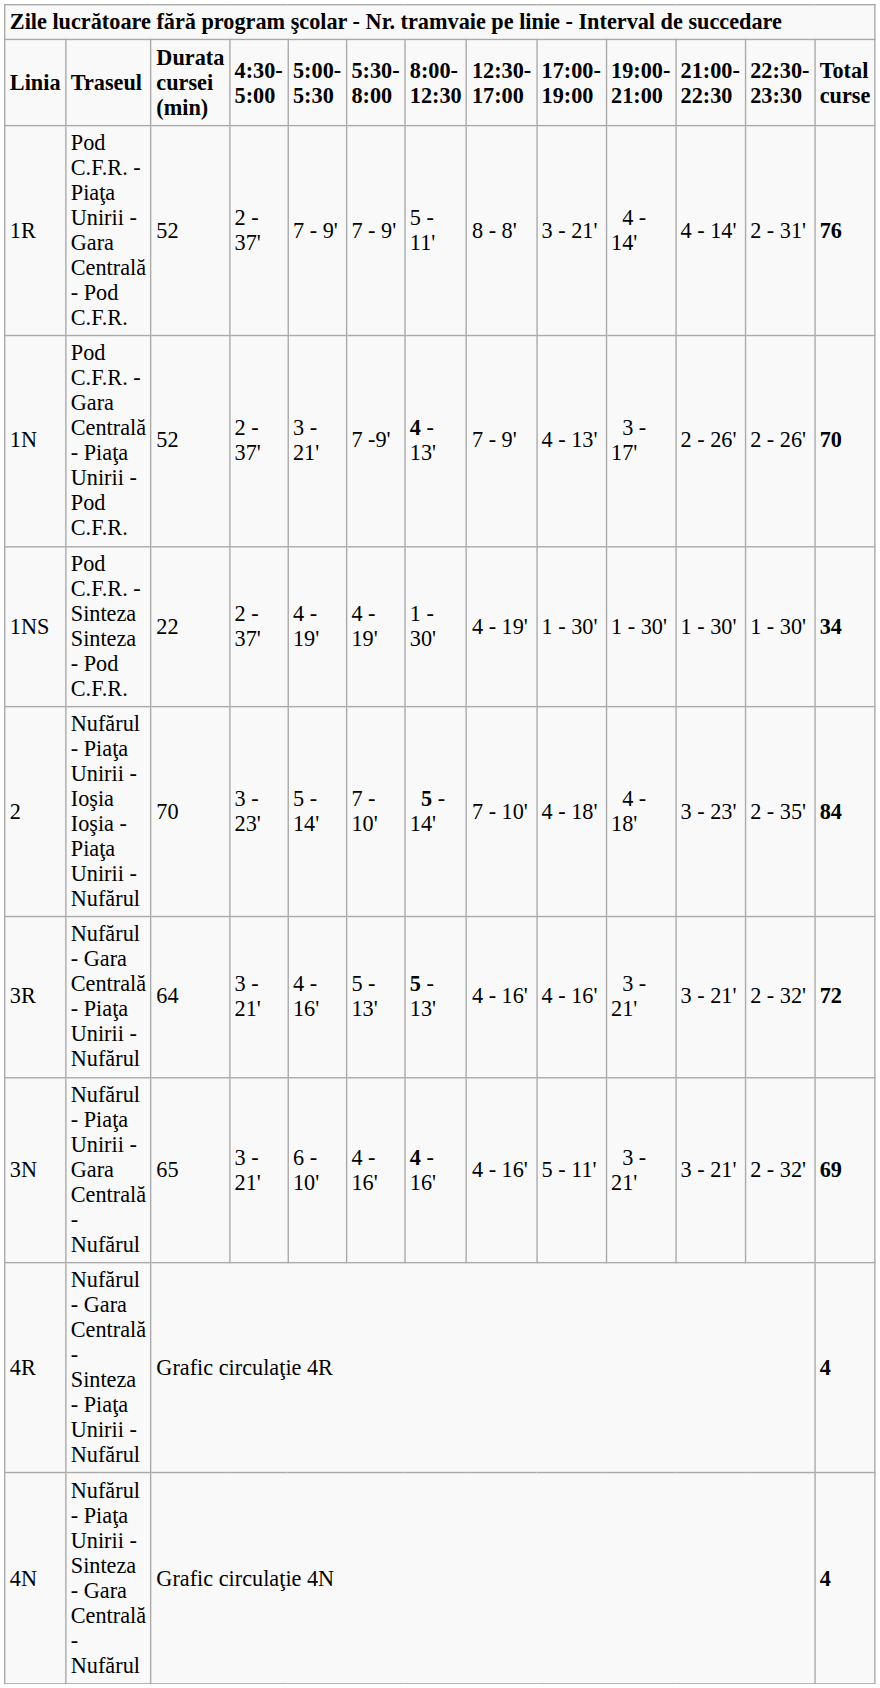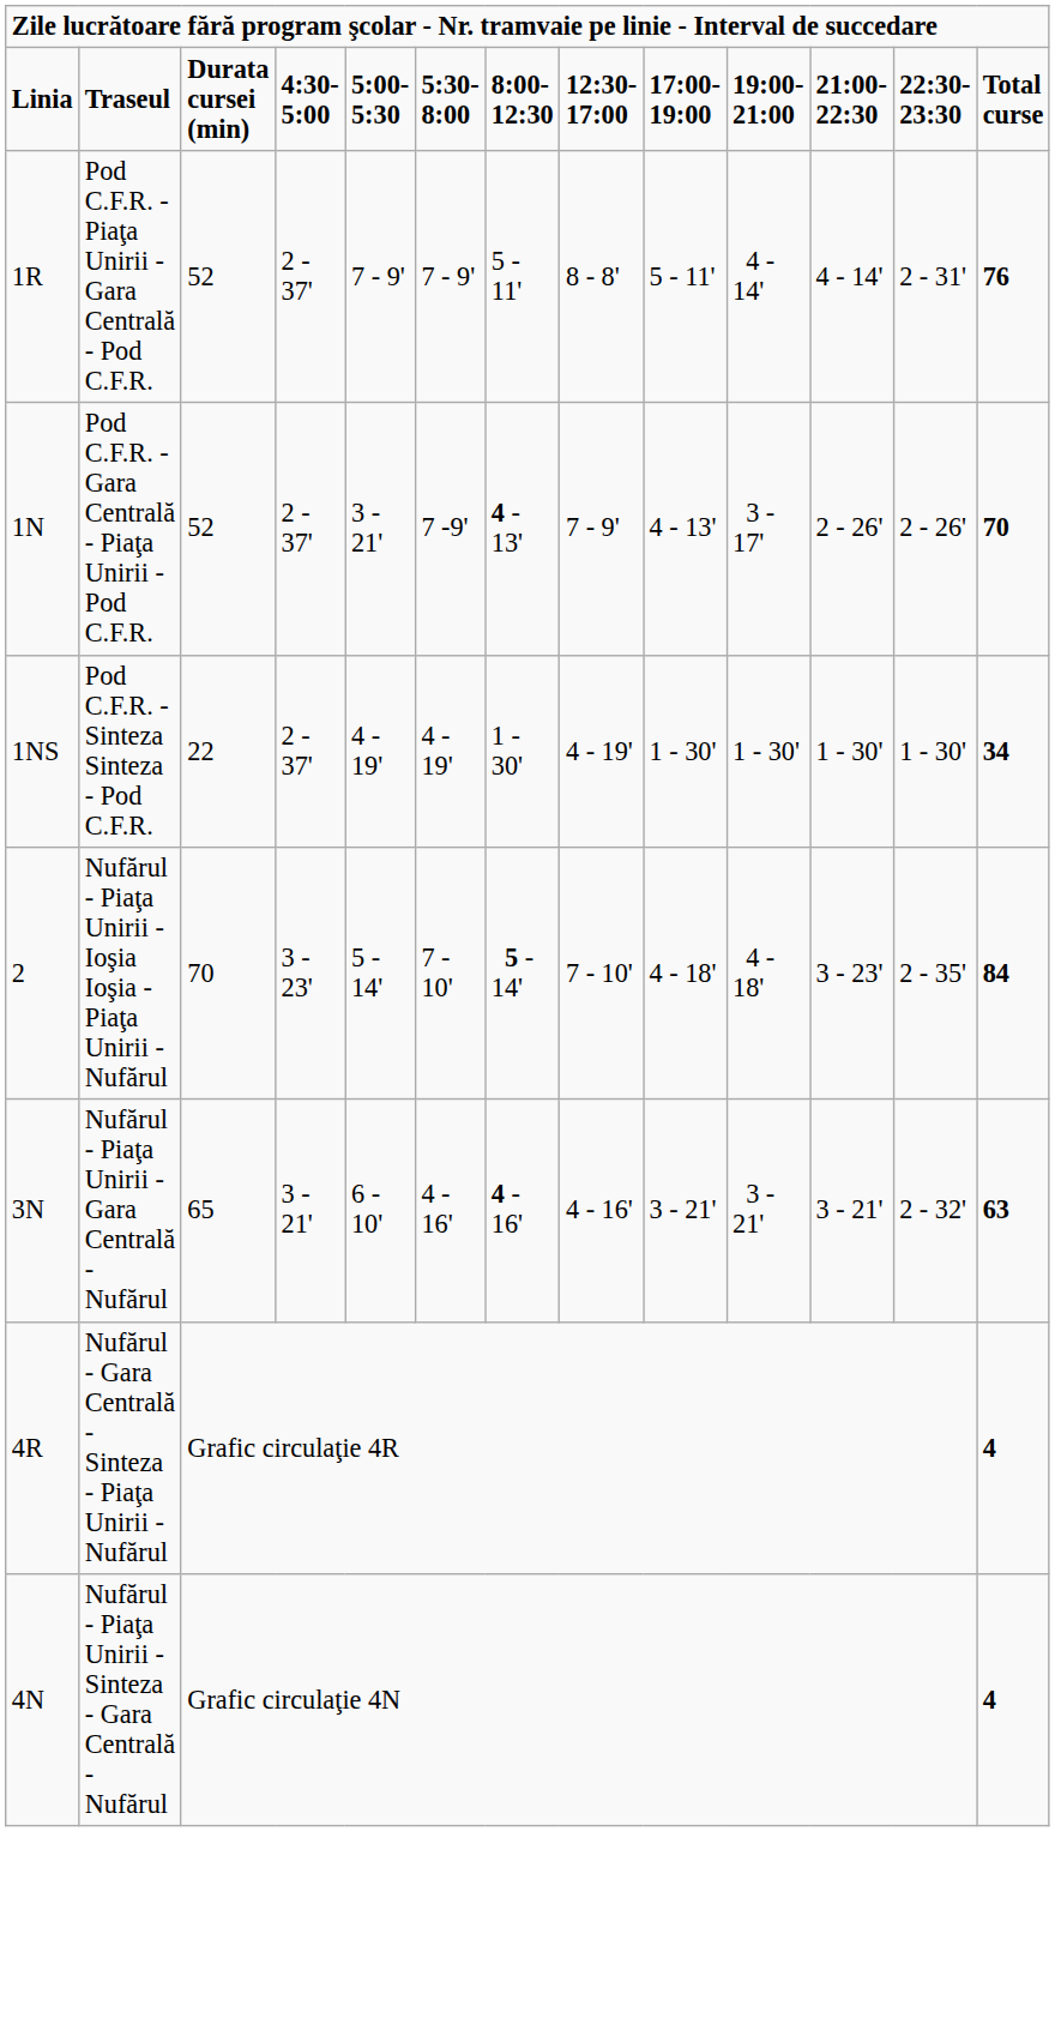Pod C.F.R. - Piaţa Unirii - Gara Centrală - Pod C.F.R. | column 9: 3 - 21' -> 5 - 11'
- row: 3R | Nufărul - Gara Centrală - Piaţa Unirii - Nufărul | 64 | 3 - 21' | 4 - 16' | 5 - 13' | 5 - 13' | 4 - 16' | 4 - 16' | 3 - 21' | 3 - 21' | 2 - 32' | 72
Nufărul - Piaţa Unirii - Gara Centrală - Nufărul | column 9: 5 - 11' -> 3 - 21'
Nufărul - Piaţa Unirii - Gara Centrală - Nufărul | column 13: 69 -> 63
